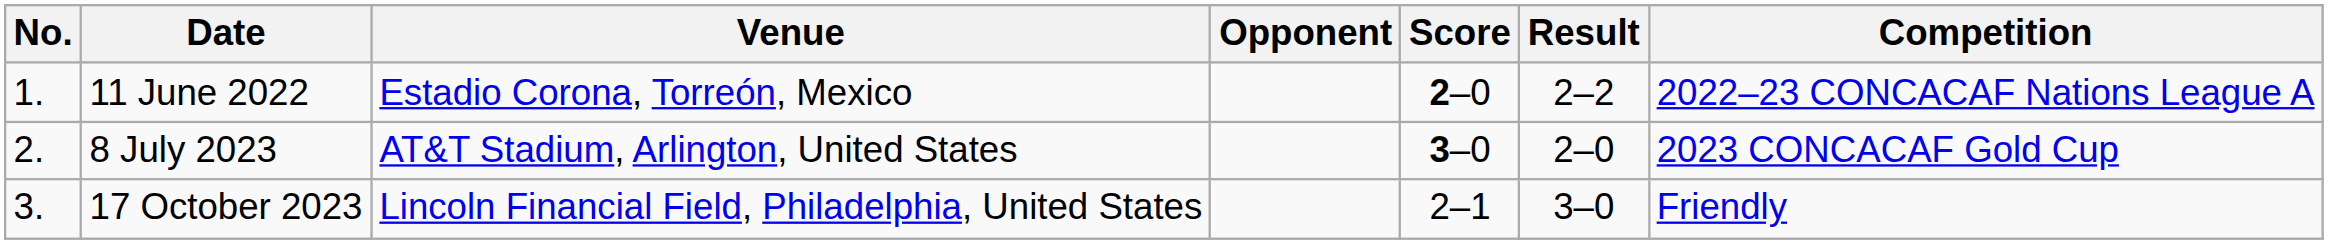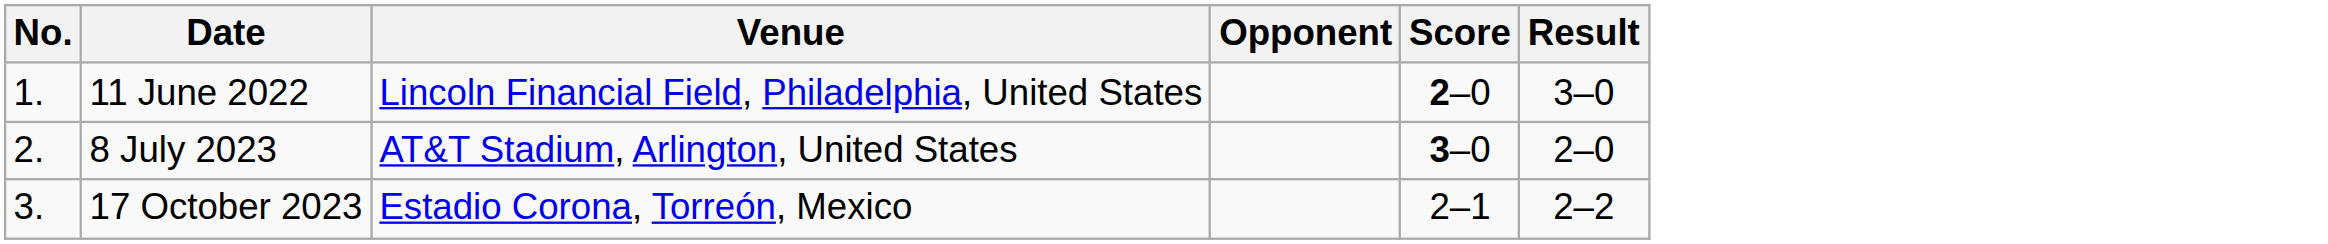- column: Competition | 2022–23 CONCACAF Nations League A | 2023 CONCACAF Gold Cup | Friendly
11 June 2022 | Venue: Estadio Corona, Torreón, Mexico -> Lincoln Financial Field, Philadelphia, United States
11 June 2022 | Result: 2–2 -> 3–0
17 October 2023 | Venue: Lincoln Financial Field, Philadelphia, United States -> Estadio Corona, Torreón, Mexico
17 October 2023 | Result: 3–0 -> 2–2
